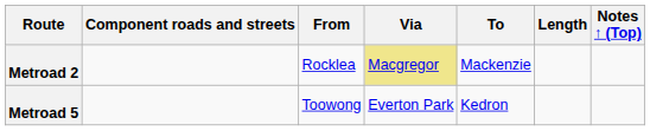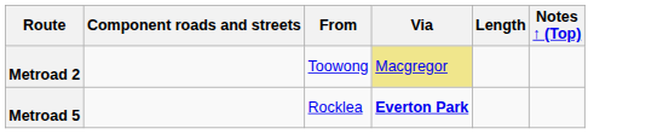- column: To | Mackenzie | Kedron
Metroad 2 | From: Rocklea -> Toowong
Metroad 5 | From: Toowong -> Rocklea
Metroad 5 | Via: normal -> bold
